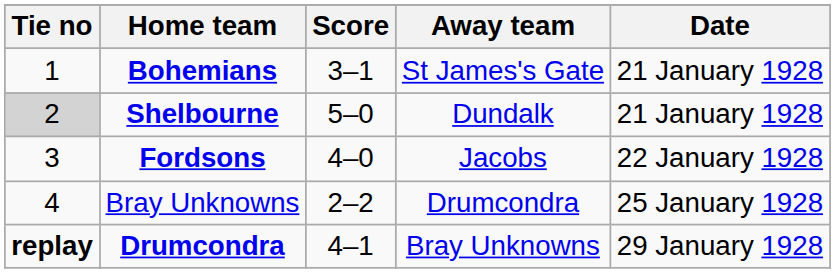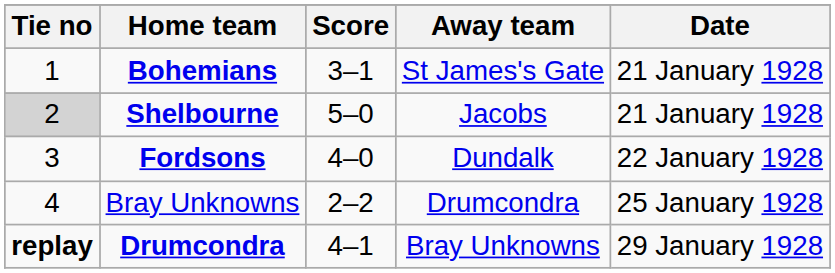Shelbourne | Away team: Dundalk -> Jacobs
Fordsons | Away team: Jacobs -> Dundalk
